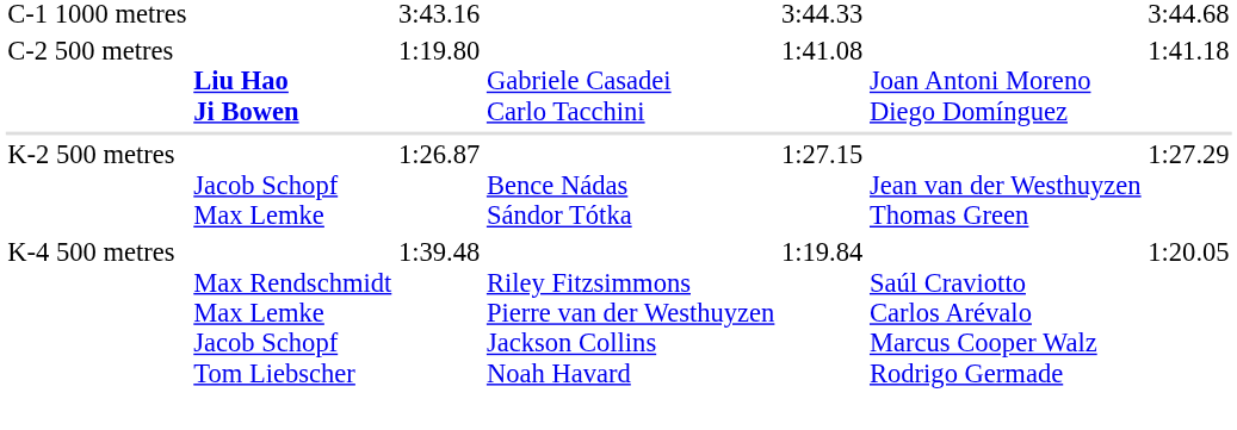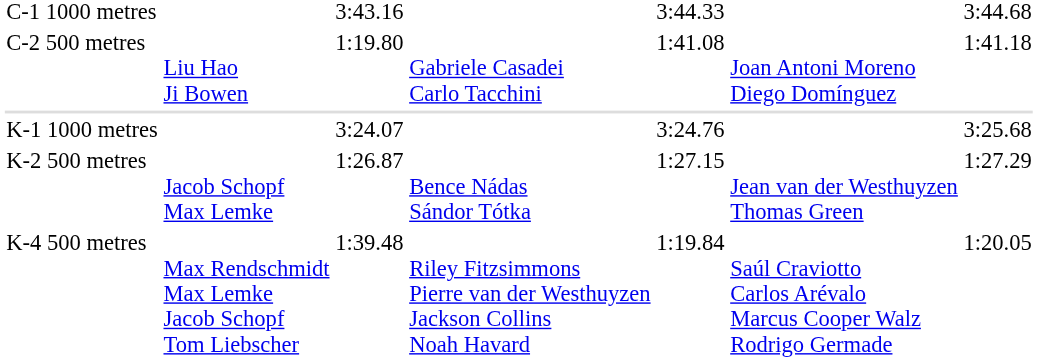C-2 500 metres | column 2: bold -> normal
+ row: K-1 1000 metres | 3:24.07 | 3:24.76 | 3:25.68
